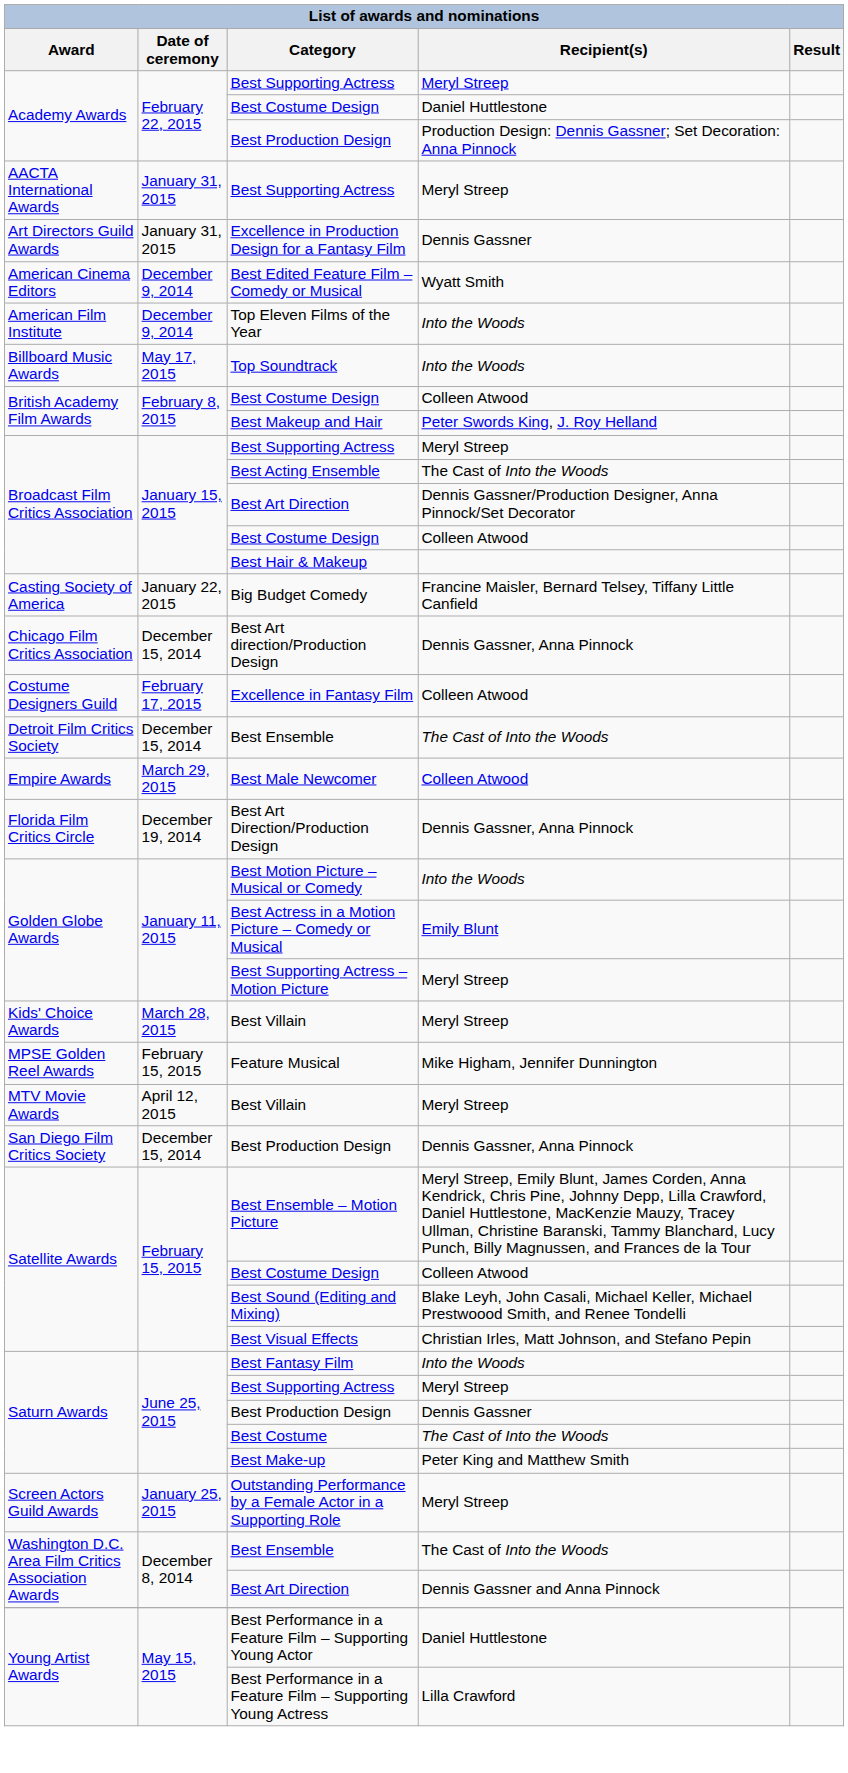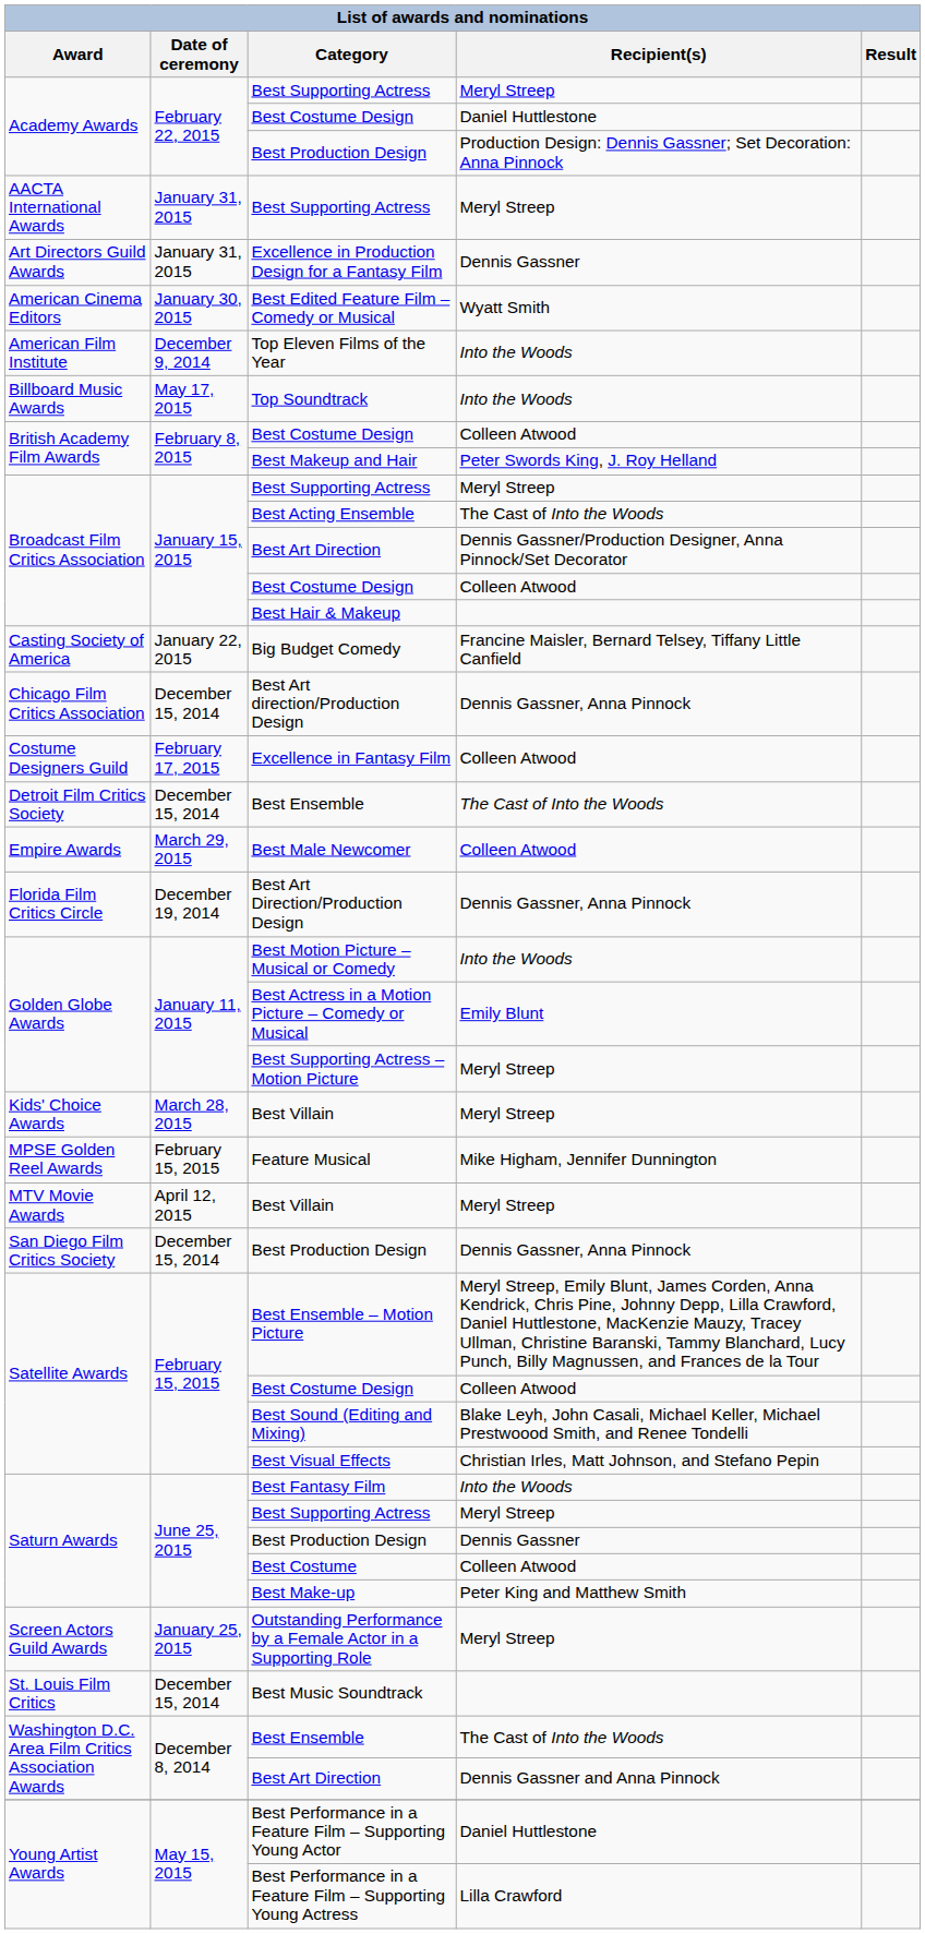Best Edited Feature Film – Comedy or Musical | Date of ceremony: December 9, 2014 -> January 30, 2015
Best Costume | Recipient(s): The Cast of Into the Woods -> Colleen Atwood
+ row: St. Louis Film Critics | December 15, 2014 | Best Music Soundtrack
